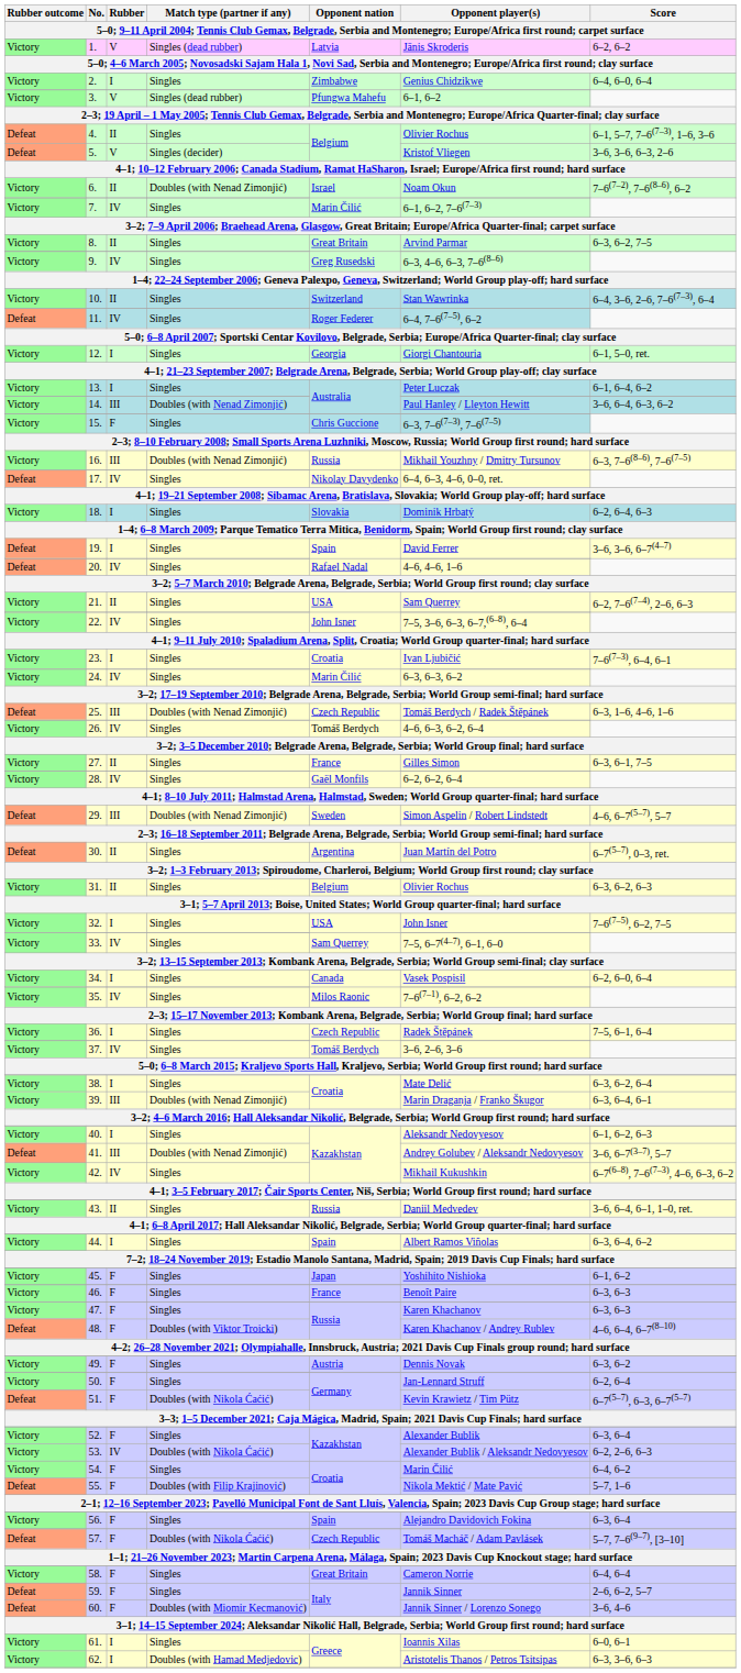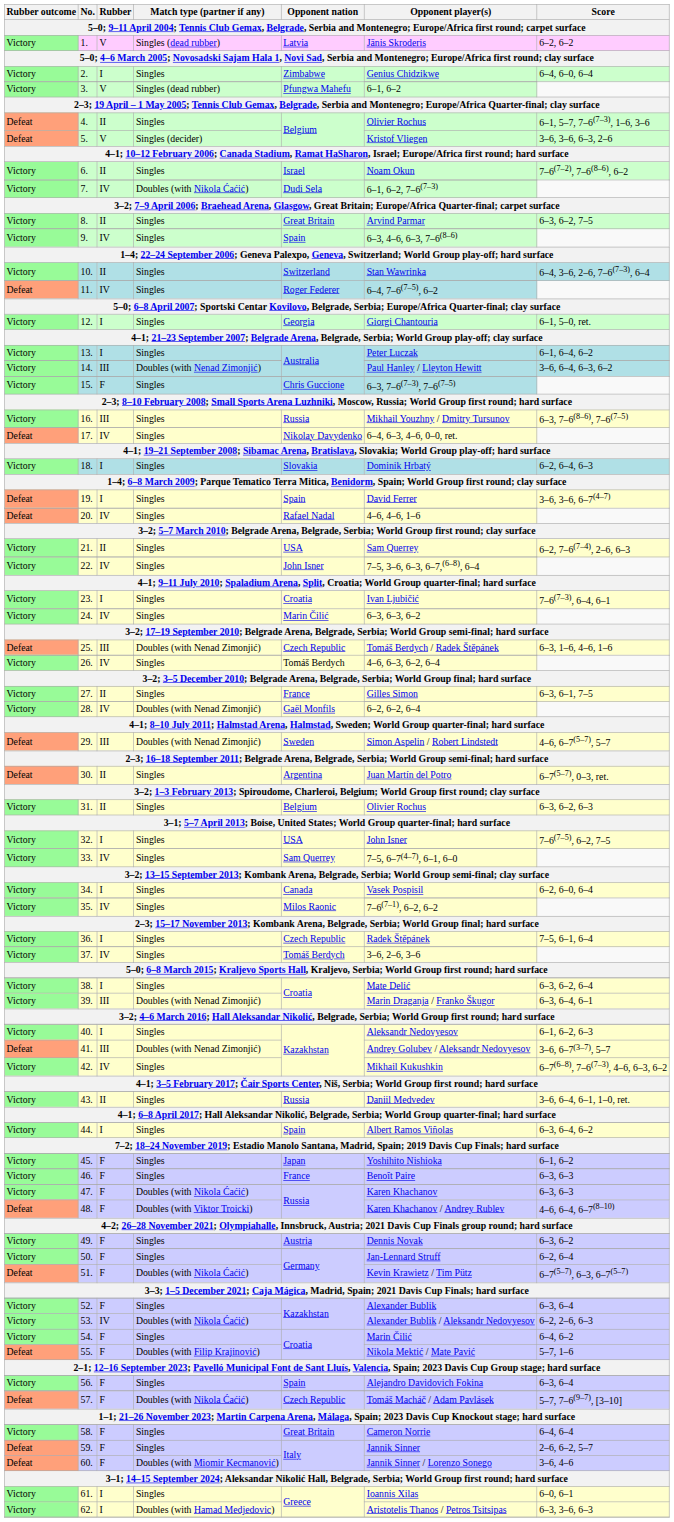6. | Match type (partner if any): Doubles (with Nenad Zimonjić) -> Singles
7. | Match type (partner if any): Singles -> Doubles (with Nikola Ćaćić)
7. | Opponent nation: Marin Čilić -> Dudi Sela
9. | Opponent nation: Greg Rusedski -> Spain
16. | Match type (partner if any): Doubles (with Nenad Zimonjić) -> Singles
28. | Match type (partner if any): Singles -> Doubles (with Nenad Zimonjić)
47. | Match type (partner if any): Singles -> Doubles (with Nikola Ćaćić)
